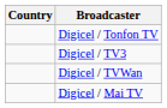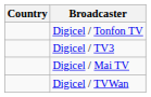rows swapped: Digicel / TVWan <-> Digicel / Mai TV
